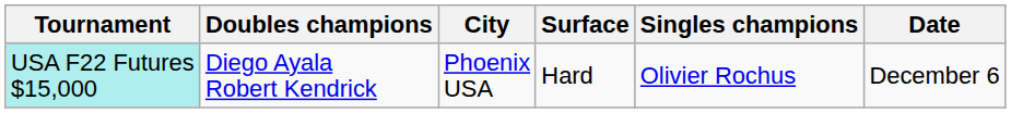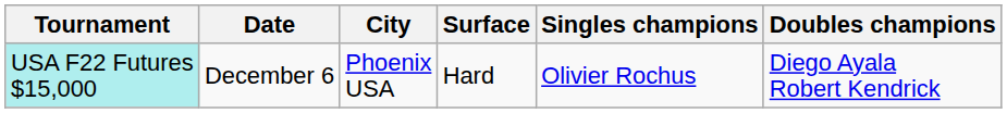columns swapped: Date <-> Doubles champions
